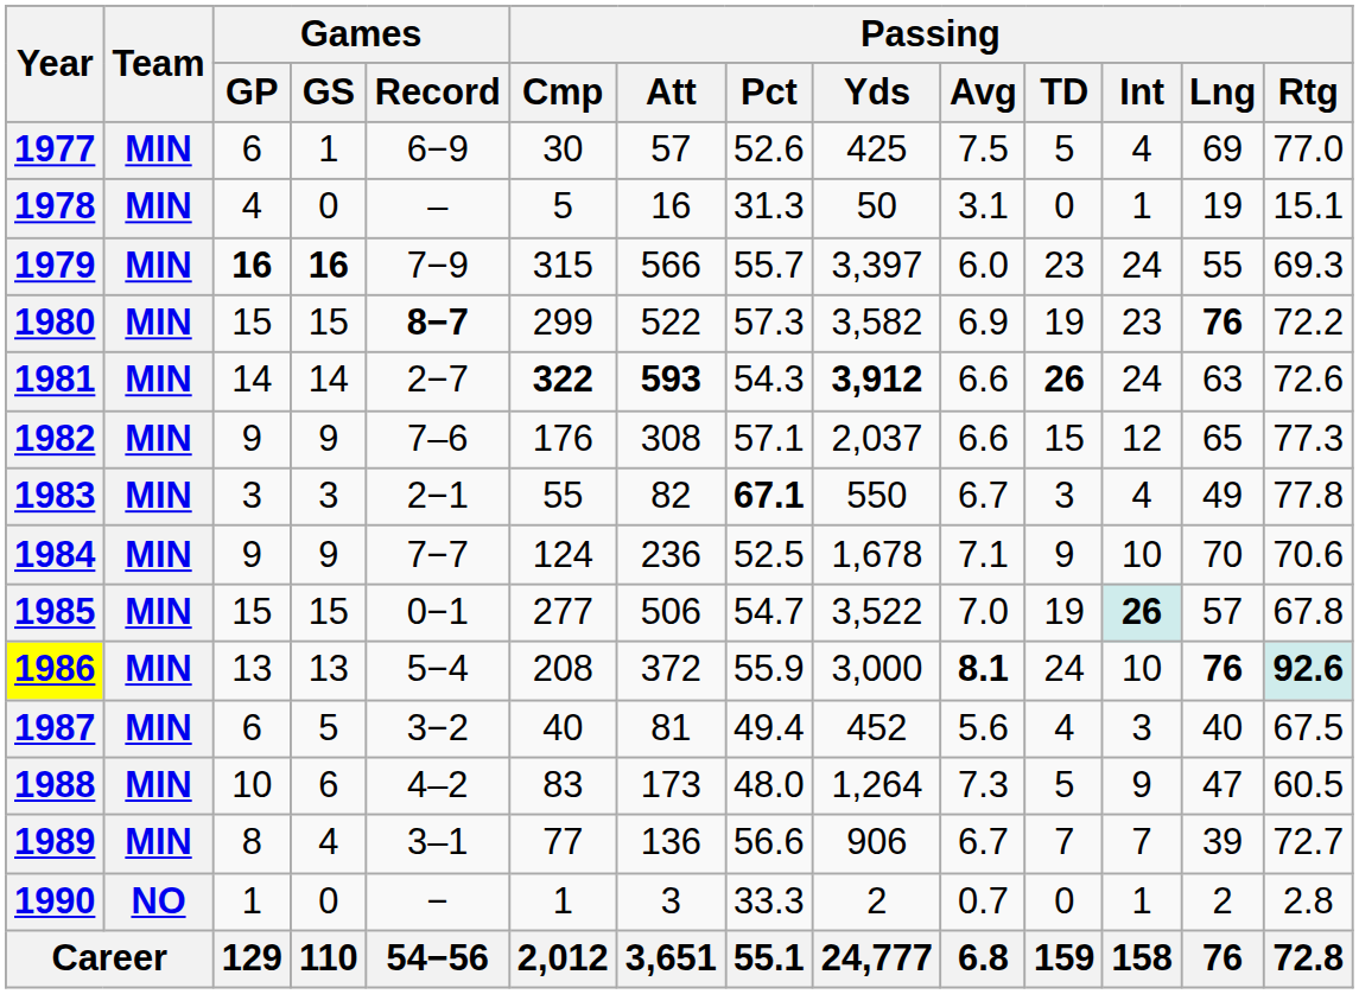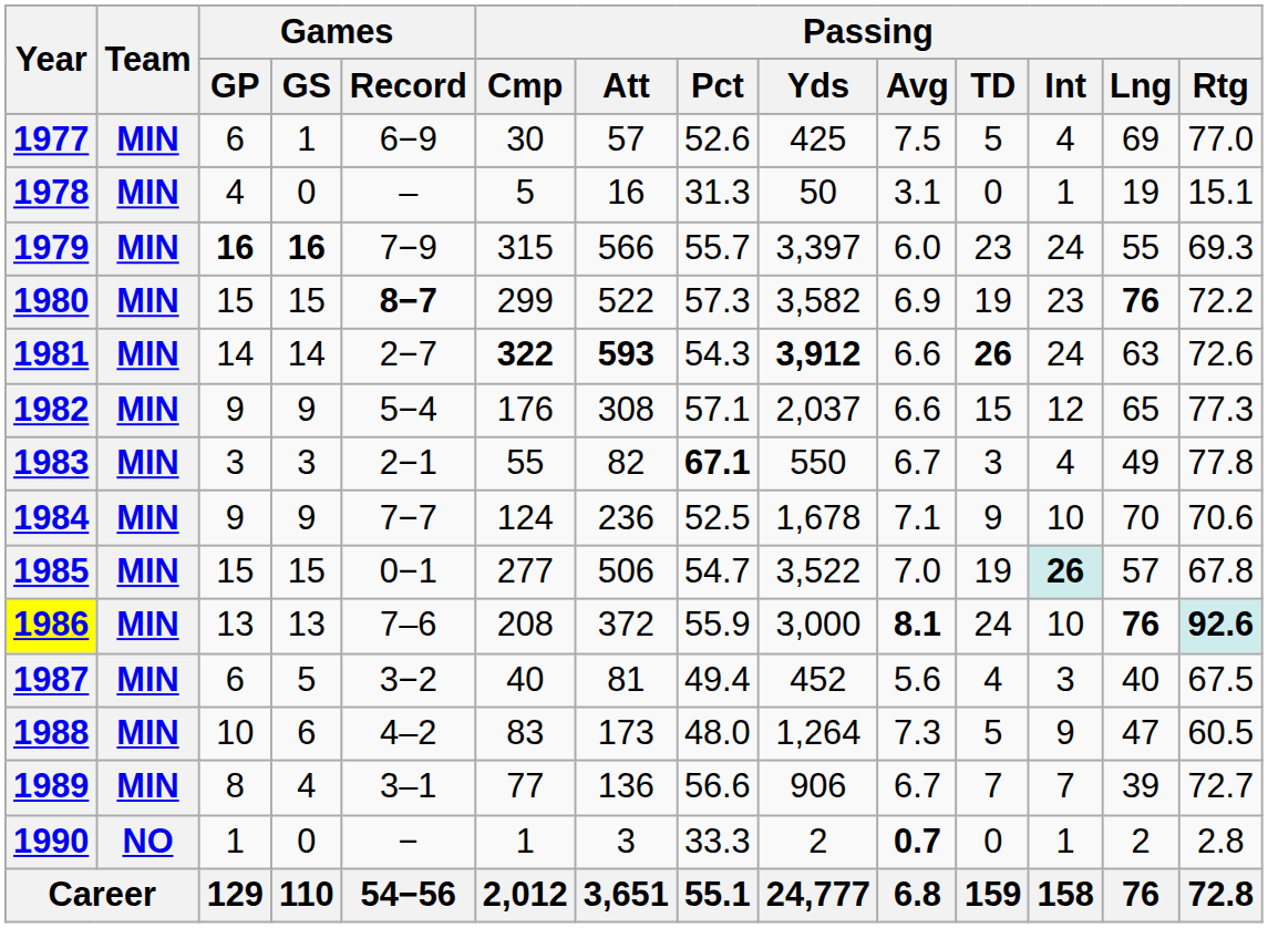1982 | Games / Record: 7–6 -> 5−4
1986 | Games / Record: 5−4 -> 7–6
1990 | Passing / Avg: normal -> bold
